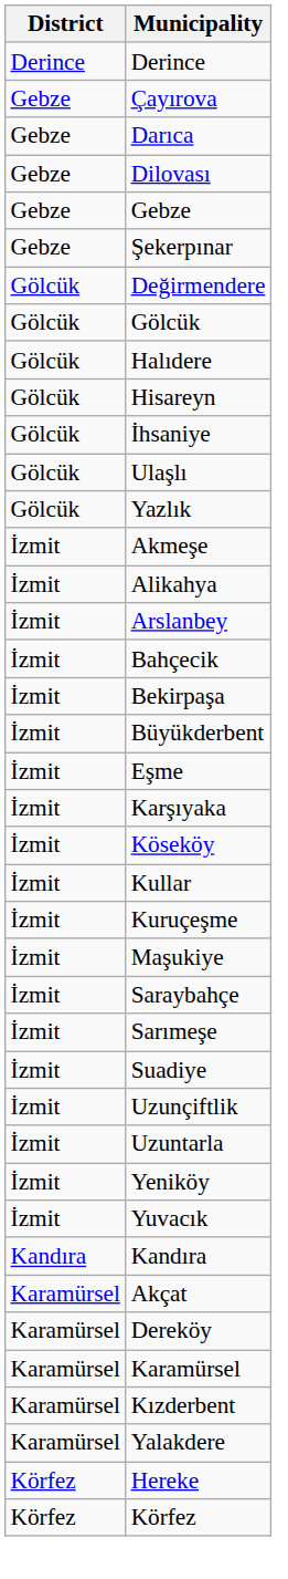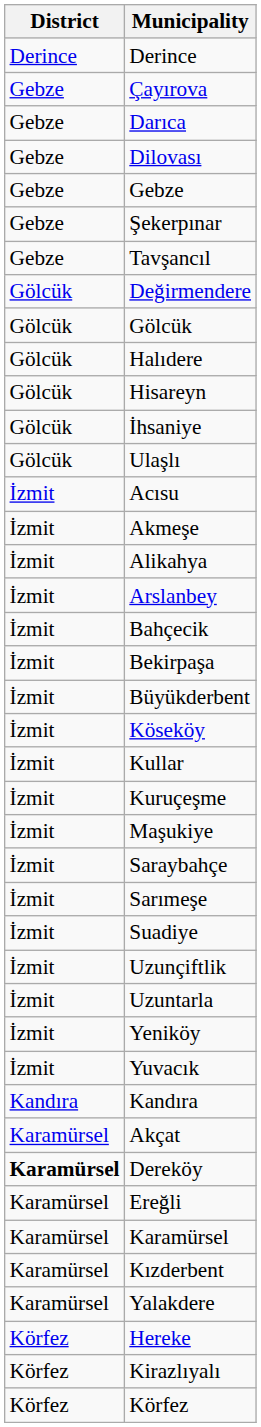+ row: Gebze | Tavşancıl
- row: Gölcük | Yazlık
+ row: İzmit | Acısu
- row: İzmit | Eşme
- row: İzmit | Karşıyaka
Dereköy | District: normal -> bold
+ row: Karamürsel | Ereğli
+ row: Körfez | Kirazlıyalı
